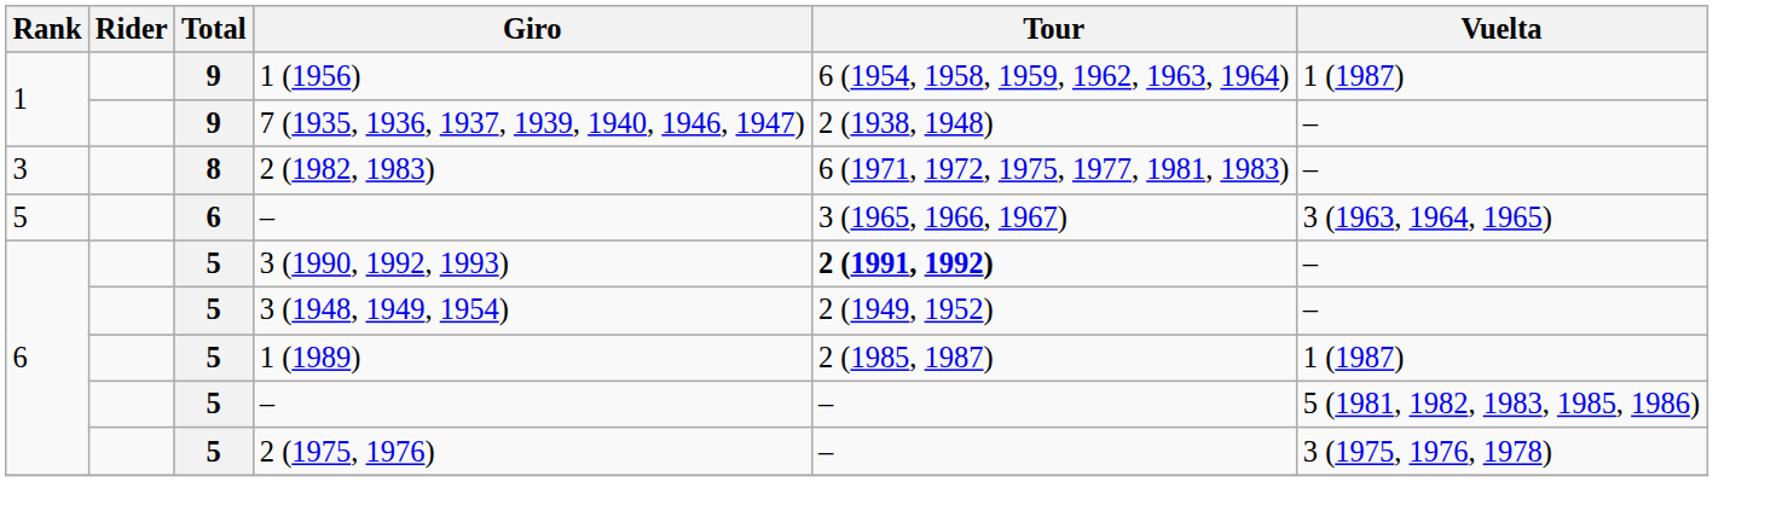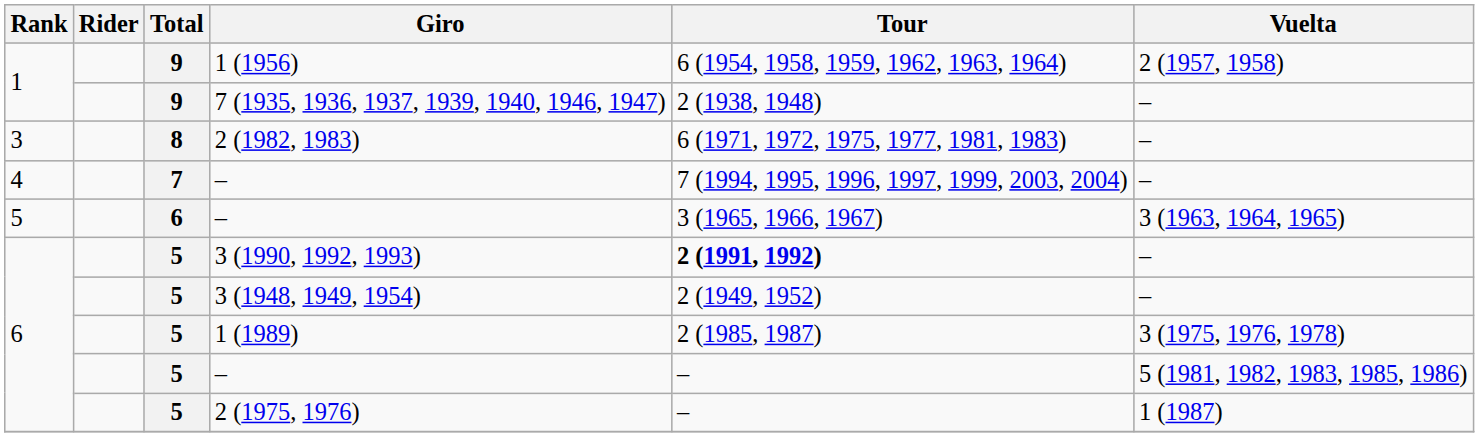1 (1956) | Vuelta: 1 (1987) -> 2 (1957, 1958)
+ row: 4 | 7 | – | 7 (1994, 1995, 1996, 1997, 1999, 2003, 2004) | –
1 (1989) | Vuelta: 1 (1987) -> 3 (1975, 1976, 1978)
2 (1975, 1976) | Vuelta: 3 (1975, 1976, 1978) -> 1 (1987)
